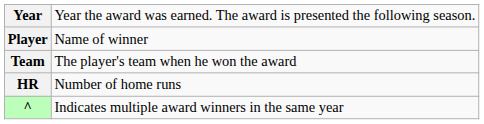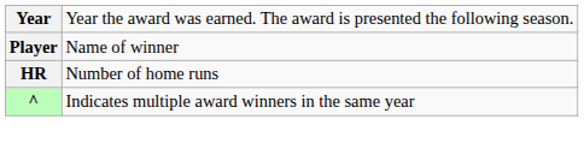- row: Team | The player's team when he won the award
